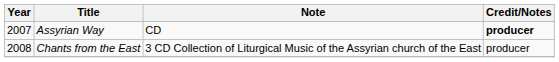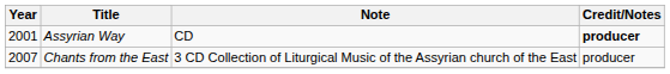Assyrian Way | Year: 2007 -> 2001
Chants from the East | Year: 2008 -> 2007
